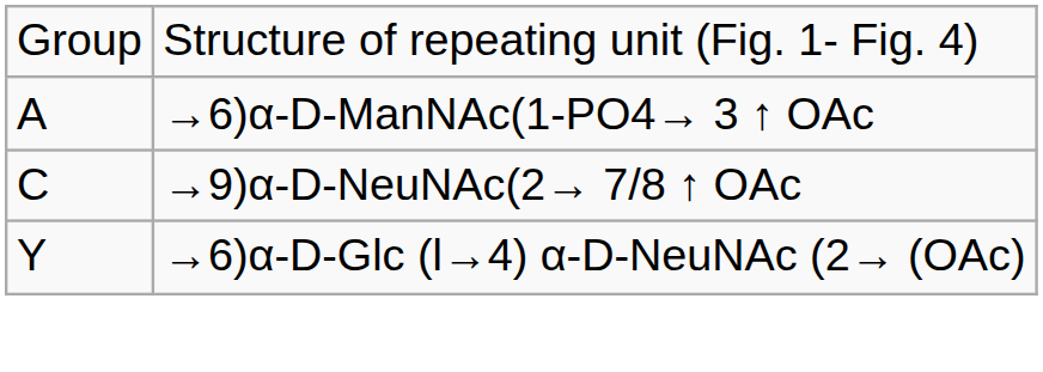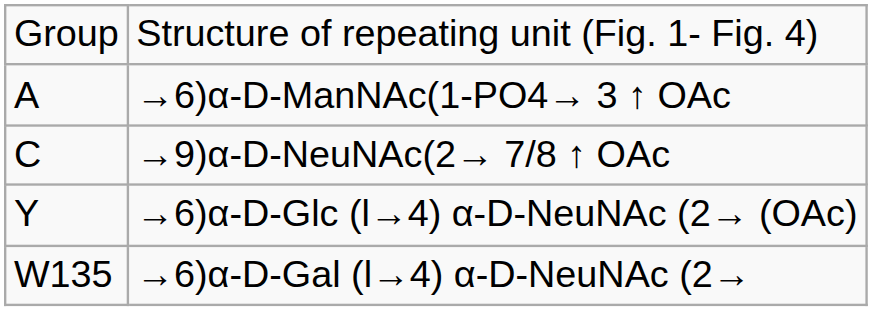+ row: W135 | →6)α-D-Gal (l→4) α-D-NeuNAc (2→
